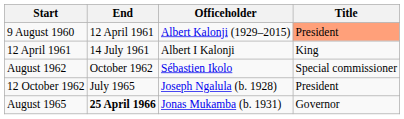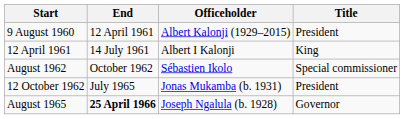9 August 1960 | Title: lightsalmon background -> no background
12 October 1962 | Officeholder: Joseph Ngalula (b. 1928) -> Jonas Mukamba (b. 1931)
August 1965 | Officeholder: Jonas Mukamba (b. 1931) -> Joseph Ngalula (b. 1928)
